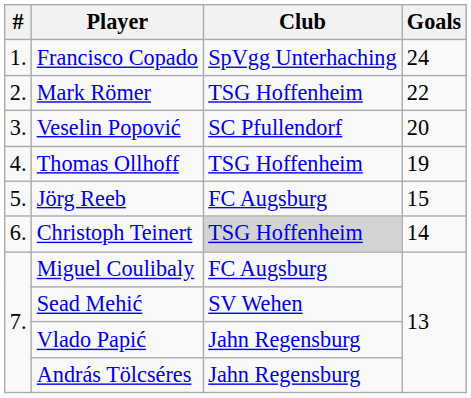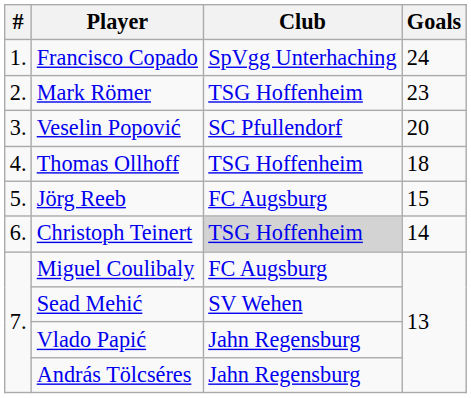Mark Römer | Goals: 22 -> 23
Thomas Ollhoff | Goals: 19 -> 18
